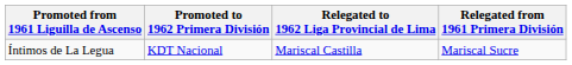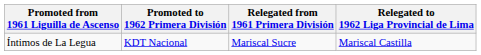columns swapped: Relegated from 1961 Primera División <-> Relegated to 1962 Liga Provincial de Lima
